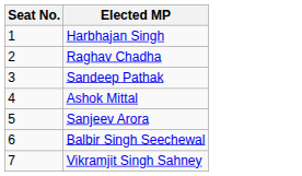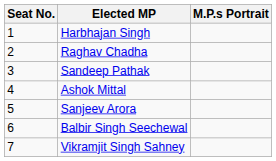+ column: M.P.s Portrait
